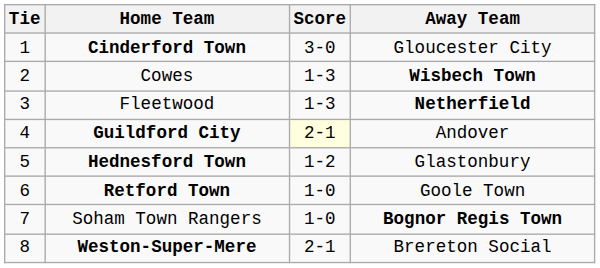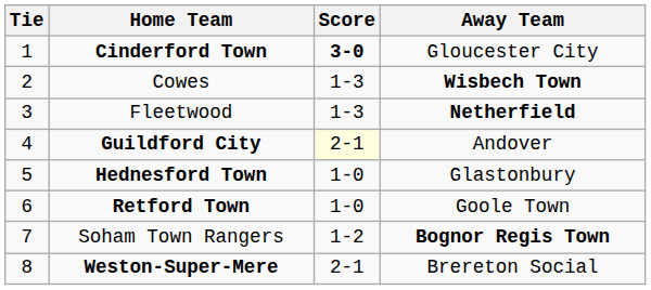Cinderford Town | Score: normal -> bold
Hednesford Town | Score: 1-2 -> 1-0
Soham Town Rangers | Score: 1-0 -> 1-2
